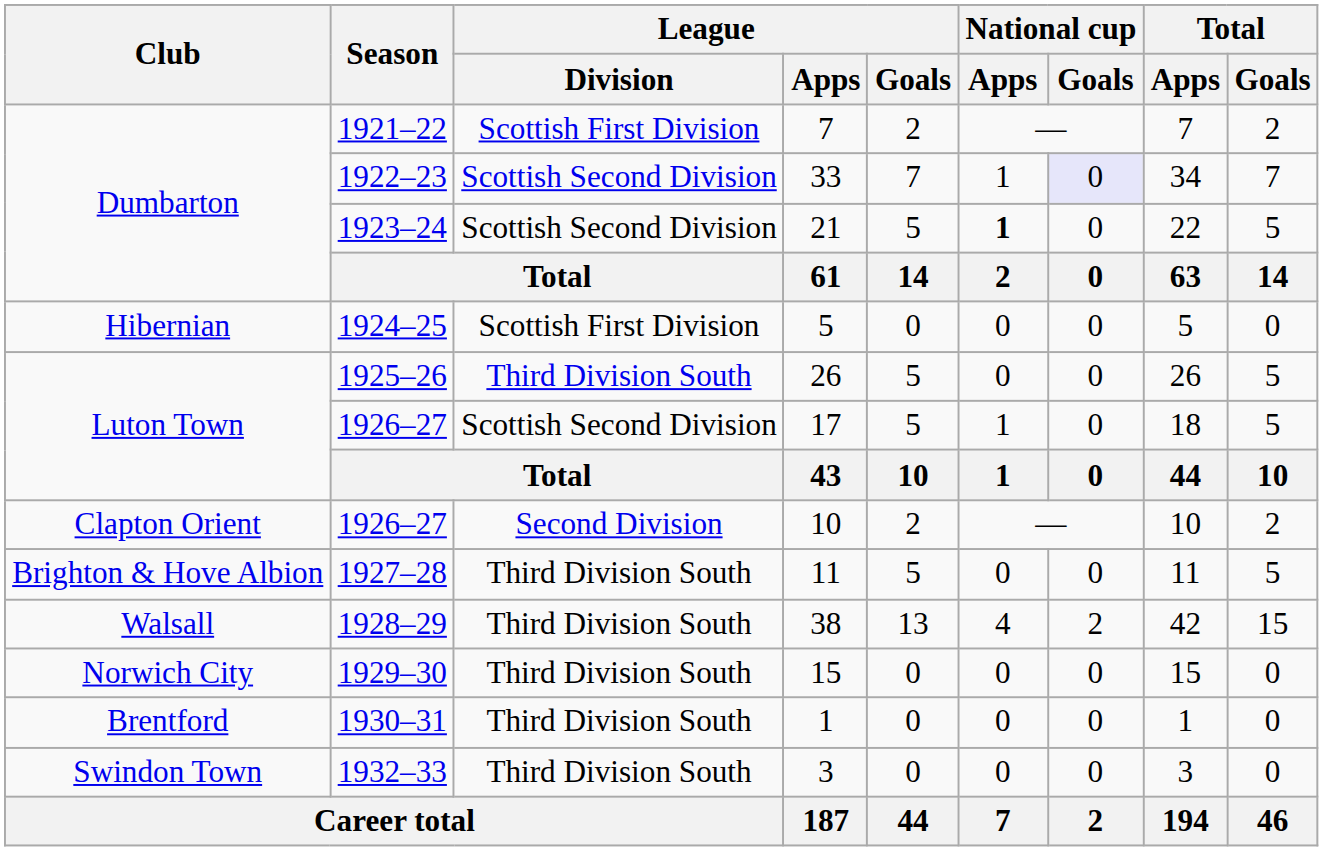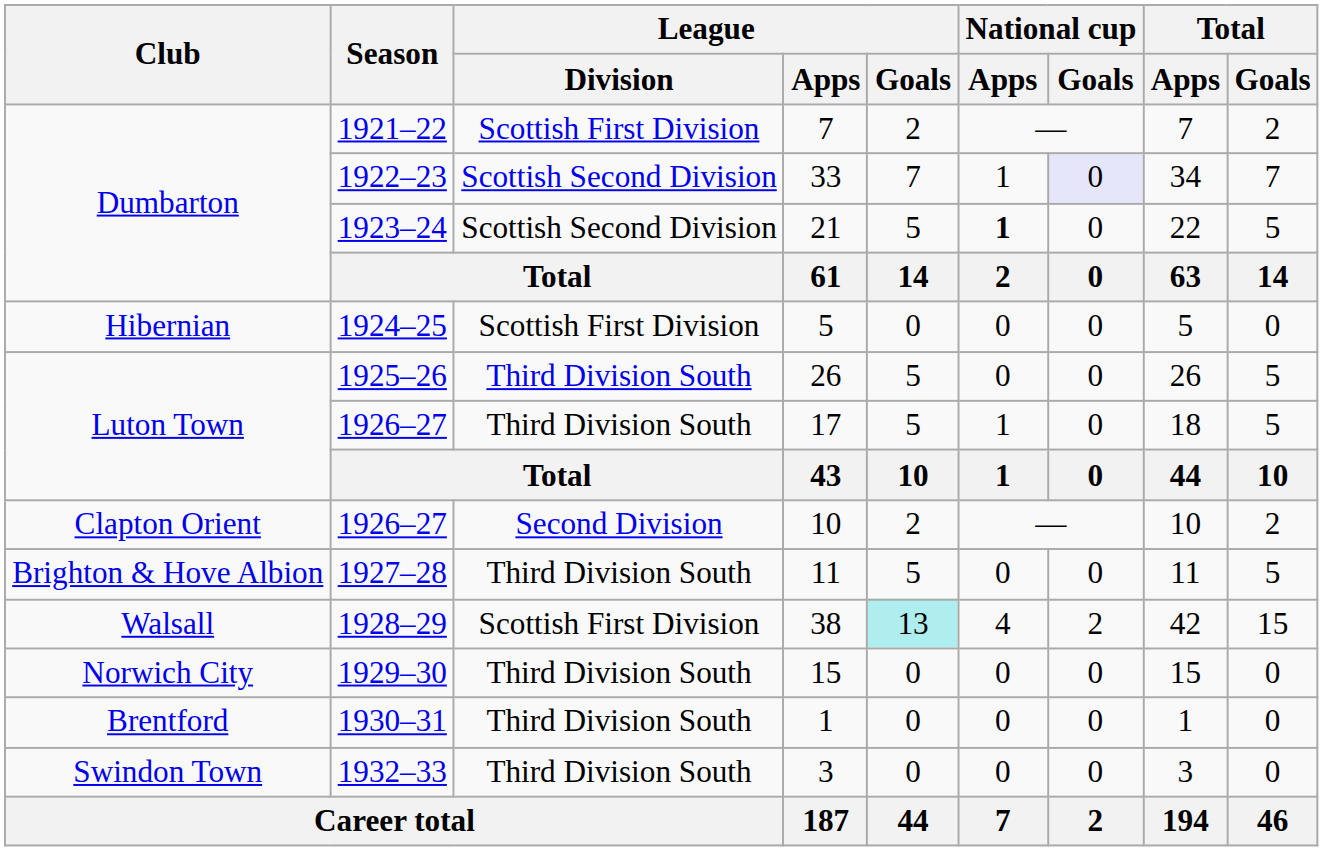17 | League / Division: Scottish Second Division -> Third Division South
38 | League / Division: Third Division South -> Scottish First Division
38 | League / Goals: no background -> paleturquoise background
